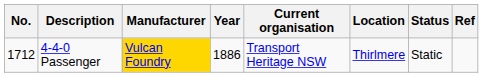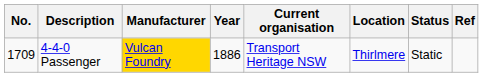4-4-0 Passenger | No.: 1712 -> 1709
